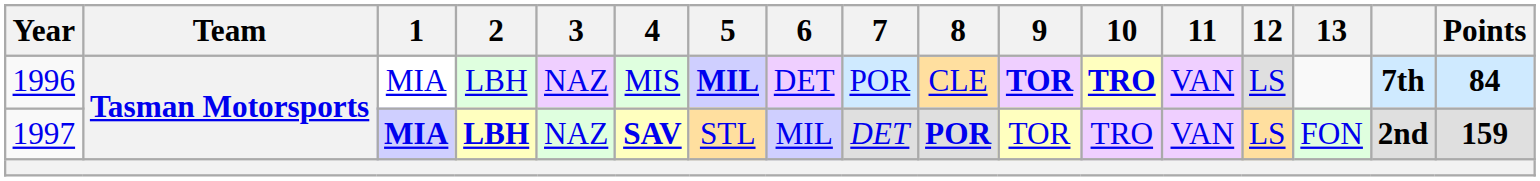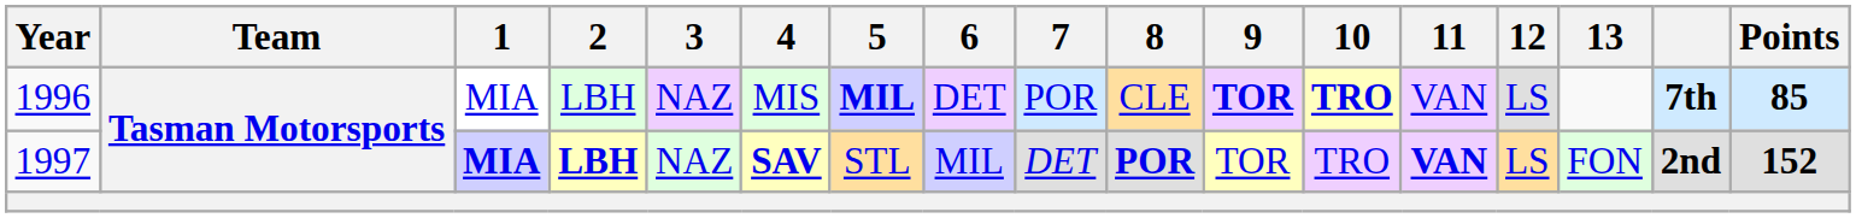1996 | Points: 84 -> 85
1997 | 11: normal -> bold
1997 | Points: 159 -> 152
